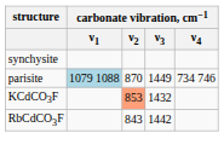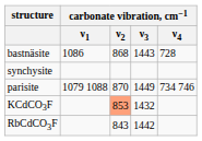+ row: bastnäsite | 1086 | 868 | 1443 | 728
parisite | carbonate vibration, cm−1 / ν1: lightblue background -> no background
